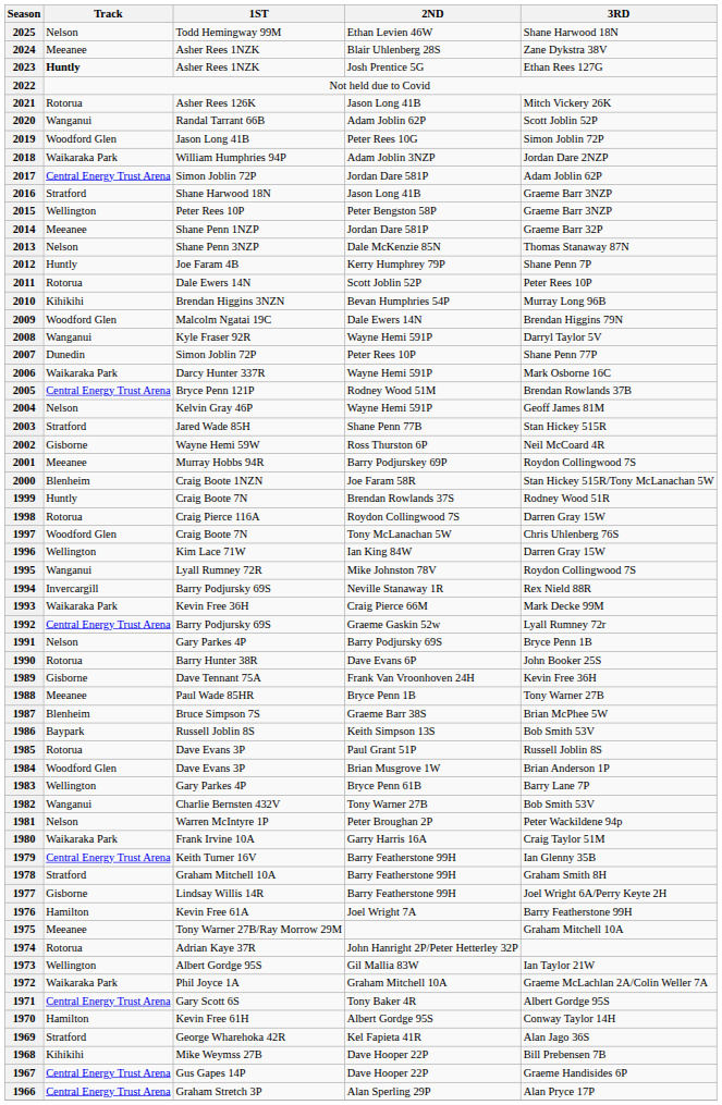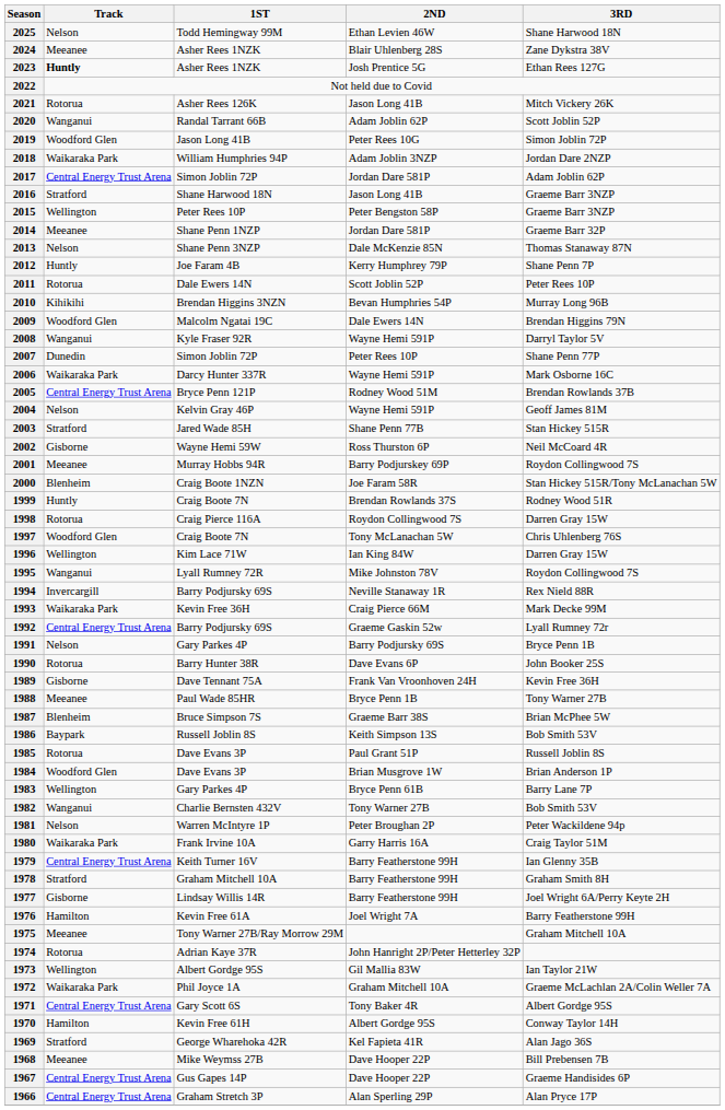1968 | Track: Kihikihi -> Meeanee
